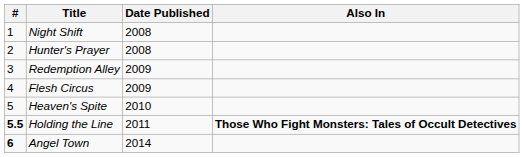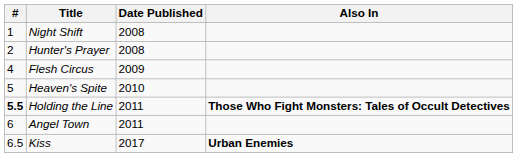- row: 3 | Redemption Alley | 2009
Angel Town | #: bold -> normal
Angel Town | Date Published: 2014 -> 2011
+ row: 6.5 | Kiss | 2017 | Urban Enemies
